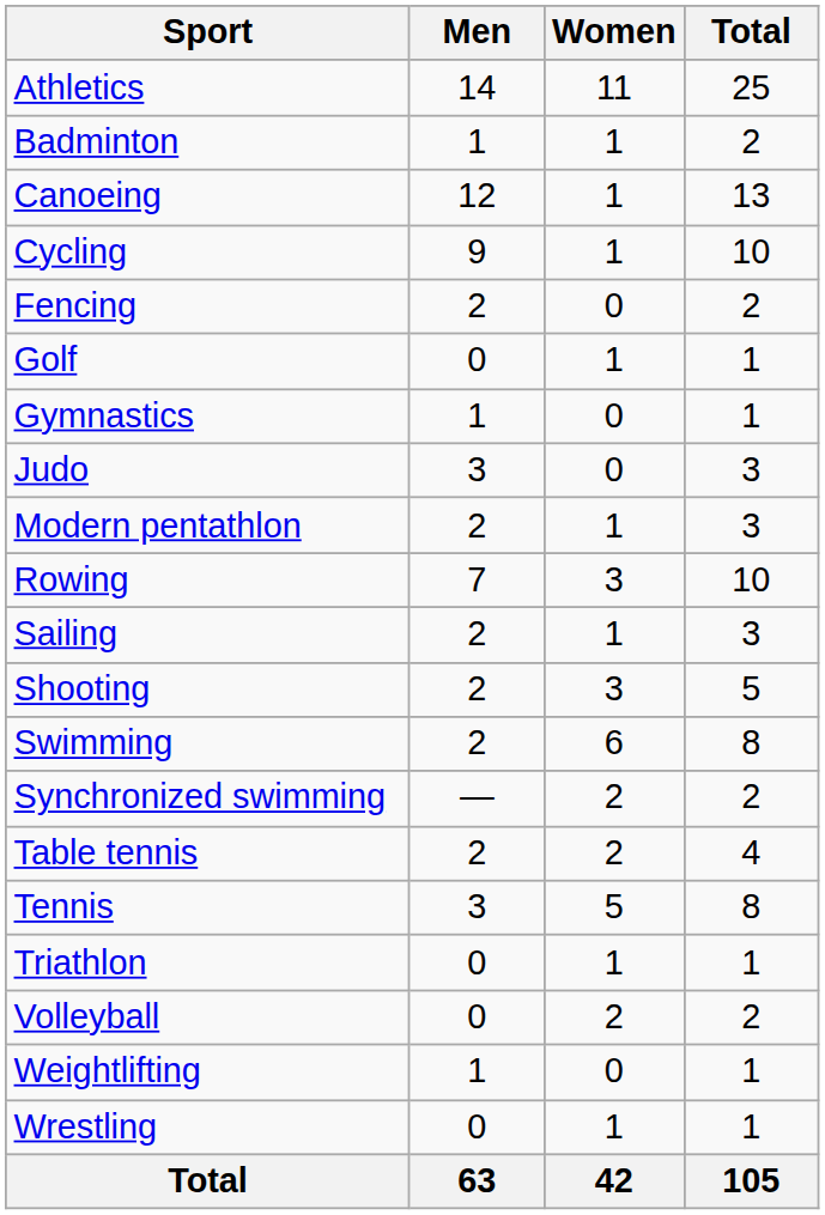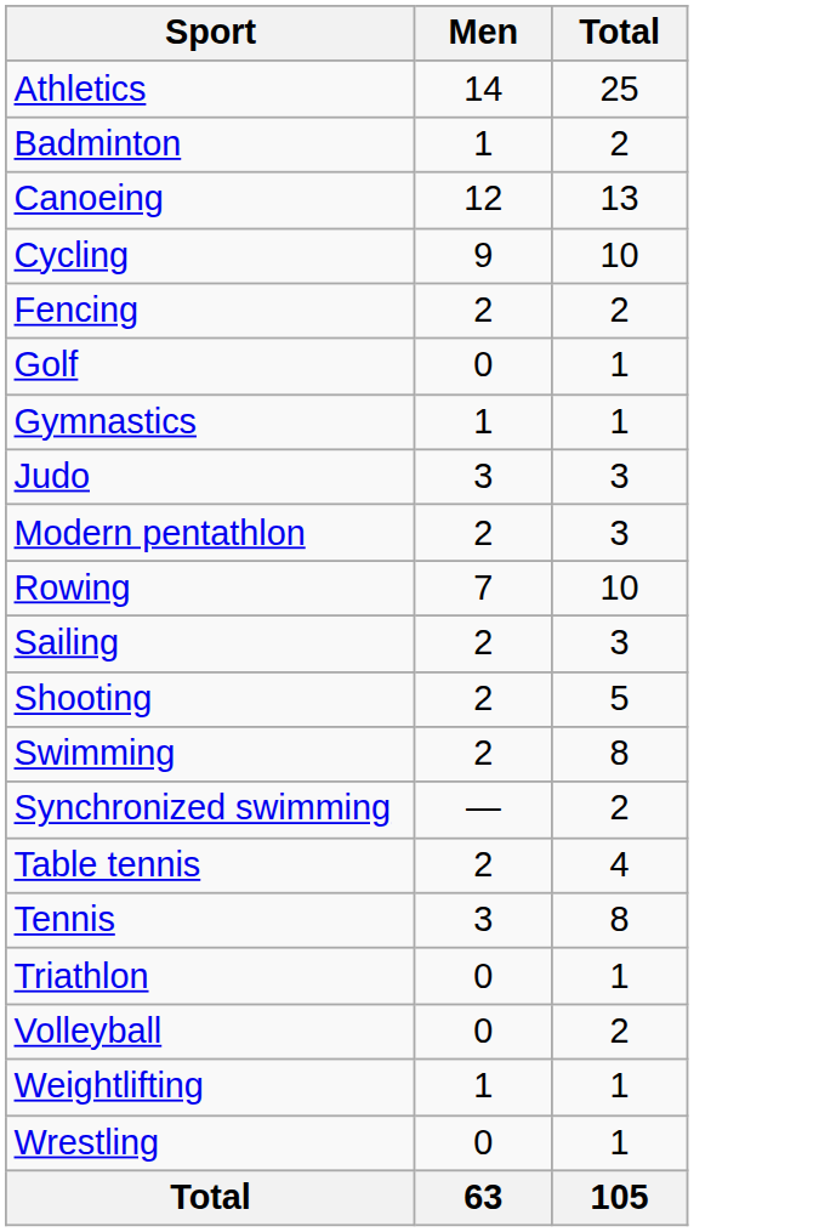- column: Women | 11 | 1 | 1 | 1 | 0 | 1 | 0 | 0 | 1 | 3 | 1 | 3 | 6 | 2 | 2 | 5 | 1 | 2 | 0 | 1 | 42
